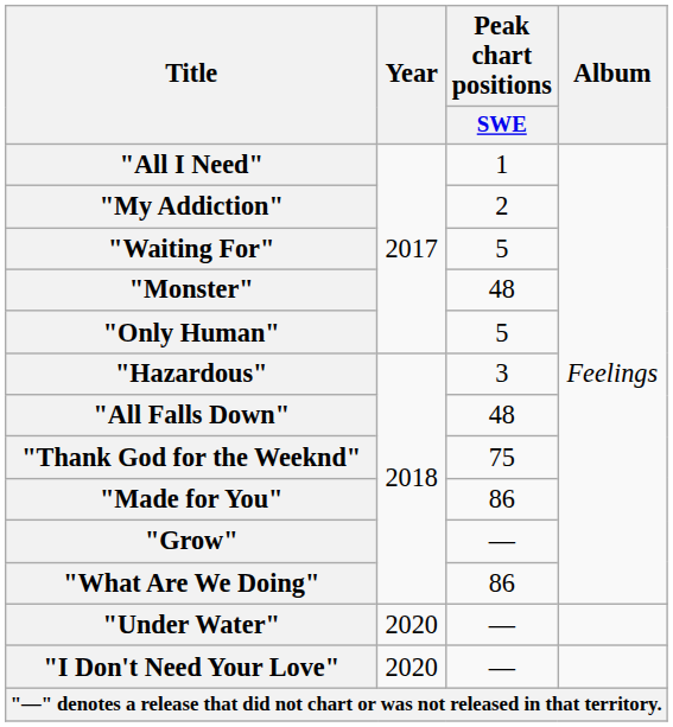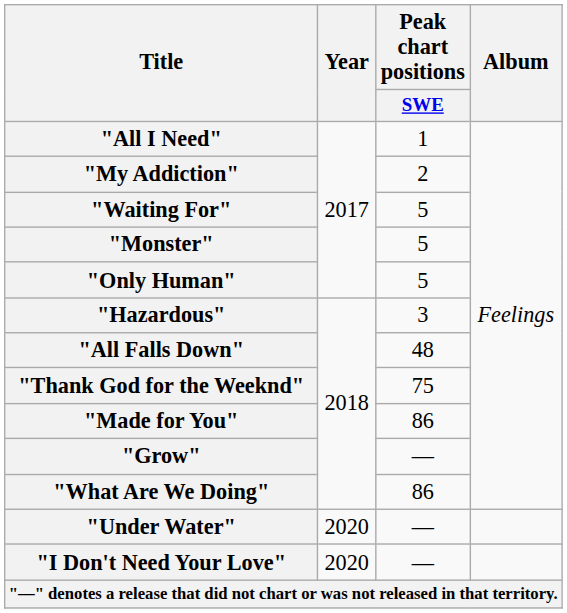"Monster" | Peak chart positions / SWE: 48 -> 5
